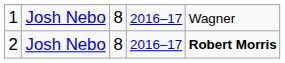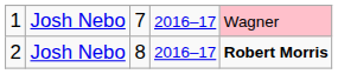1 | column 3: 8 -> 7
1 | column 5: no background -> pink background
